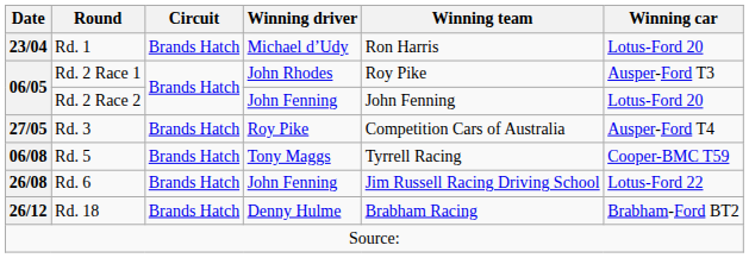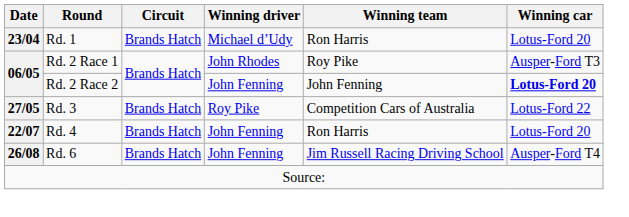Rd. 2 Race 2 | Winning car: normal -> bold
Rd. 3 | Winning car: Ausper-Ford T4 -> Lotus-Ford 22
+ row: 22/07 | Rd. 4 | Brands Hatch | John Fenning | Ron Harris | Lotus-Ford 20
- row: 06/08 | Rd. 5 | Brands Hatch | Tony Maggs | Tyrrell Racing | Cooper-BMC T59
Rd. 6 | Winning car: Lotus-Ford 22 -> Ausper-Ford T4
- row: 26/12 | Rd. 18 | Brands Hatch | Denny Hulme | Brabham Racing | Brabham-Ford BT2
